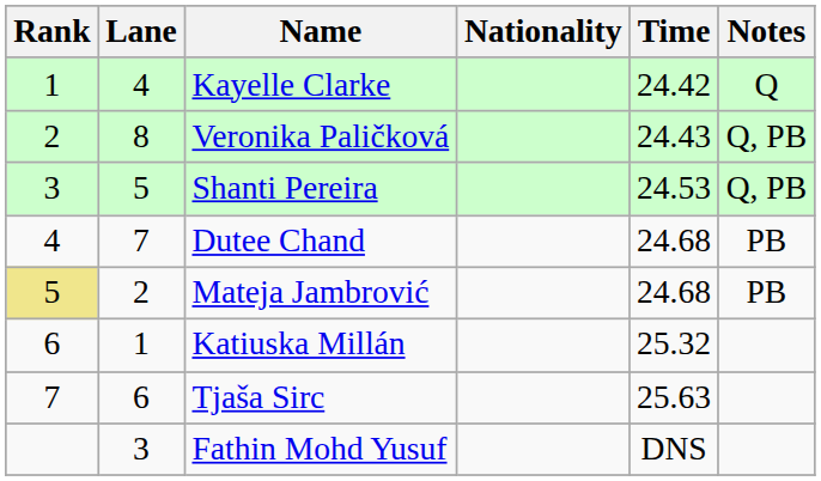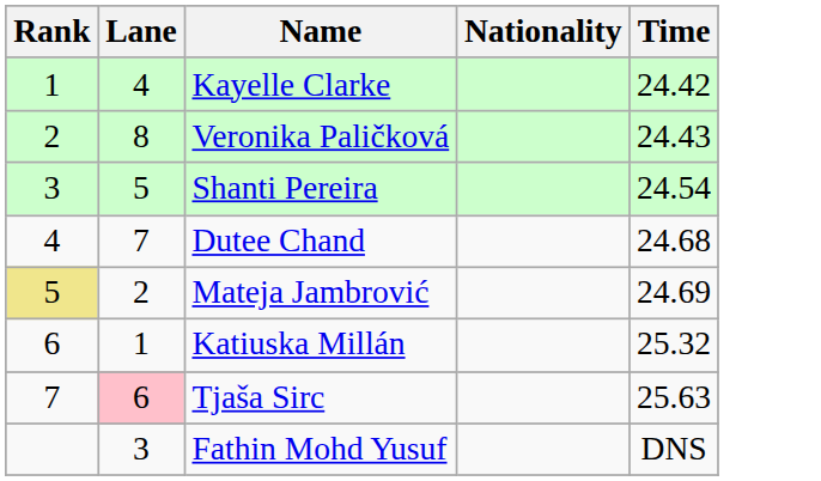- column: Notes | Q | Q, PB | Q, PB | PB | PB
Shanti Pereira | Time: 24.53 -> 24.54
Mateja Jambrović | Time: 24.68 -> 24.69
Tjaša Sirc | Lane: no background -> pink background
